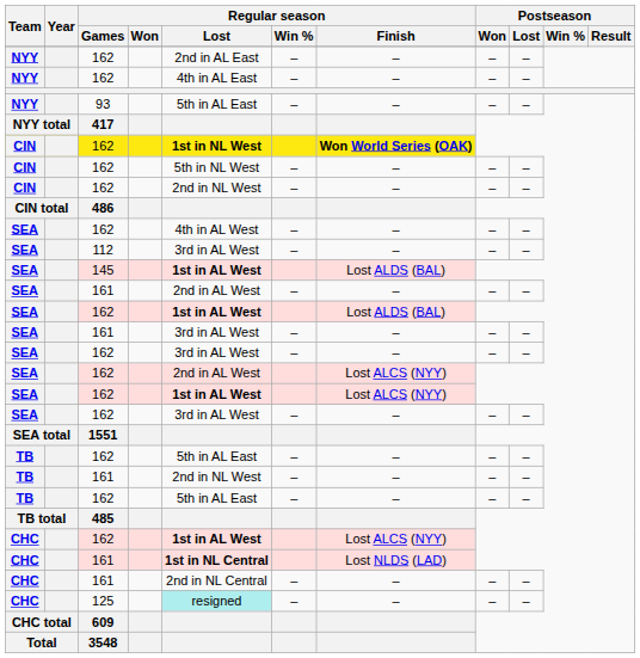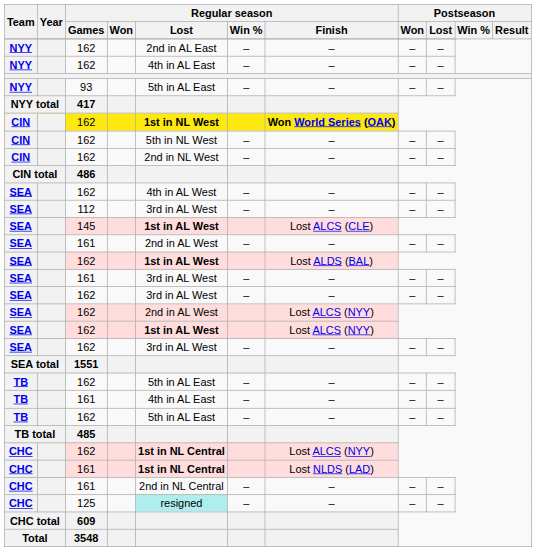145 | Regular season / Finish: Lost ALDS (BAL) -> Lost ALCS (CLE)
TB / 161 | Regular season / Lost: 2nd in NL West -> 4th in AL East
CHC / 162 | Regular season / Lost: 1st in AL West -> 1st in NL Central
